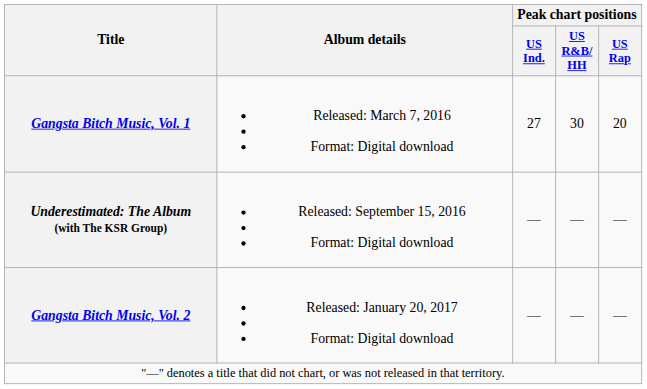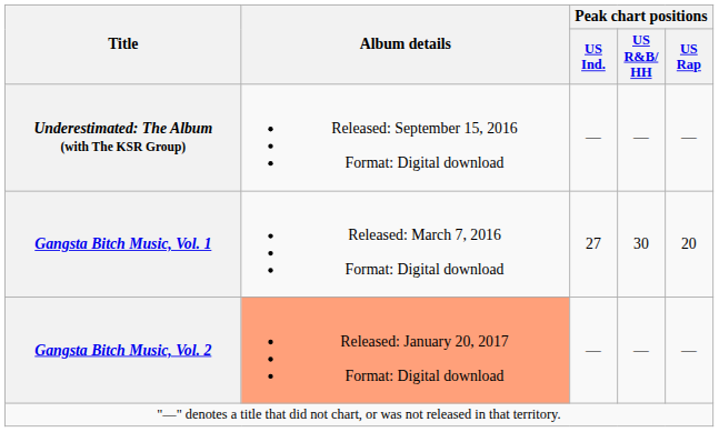rows swapped: Gangsta Bitch Music, Vol. 1 <-> Underestimated: The Album (with The KSR Group)
Gangsta Bitch Music, Vol. 2 | Album details: no background -> lightsalmon background
